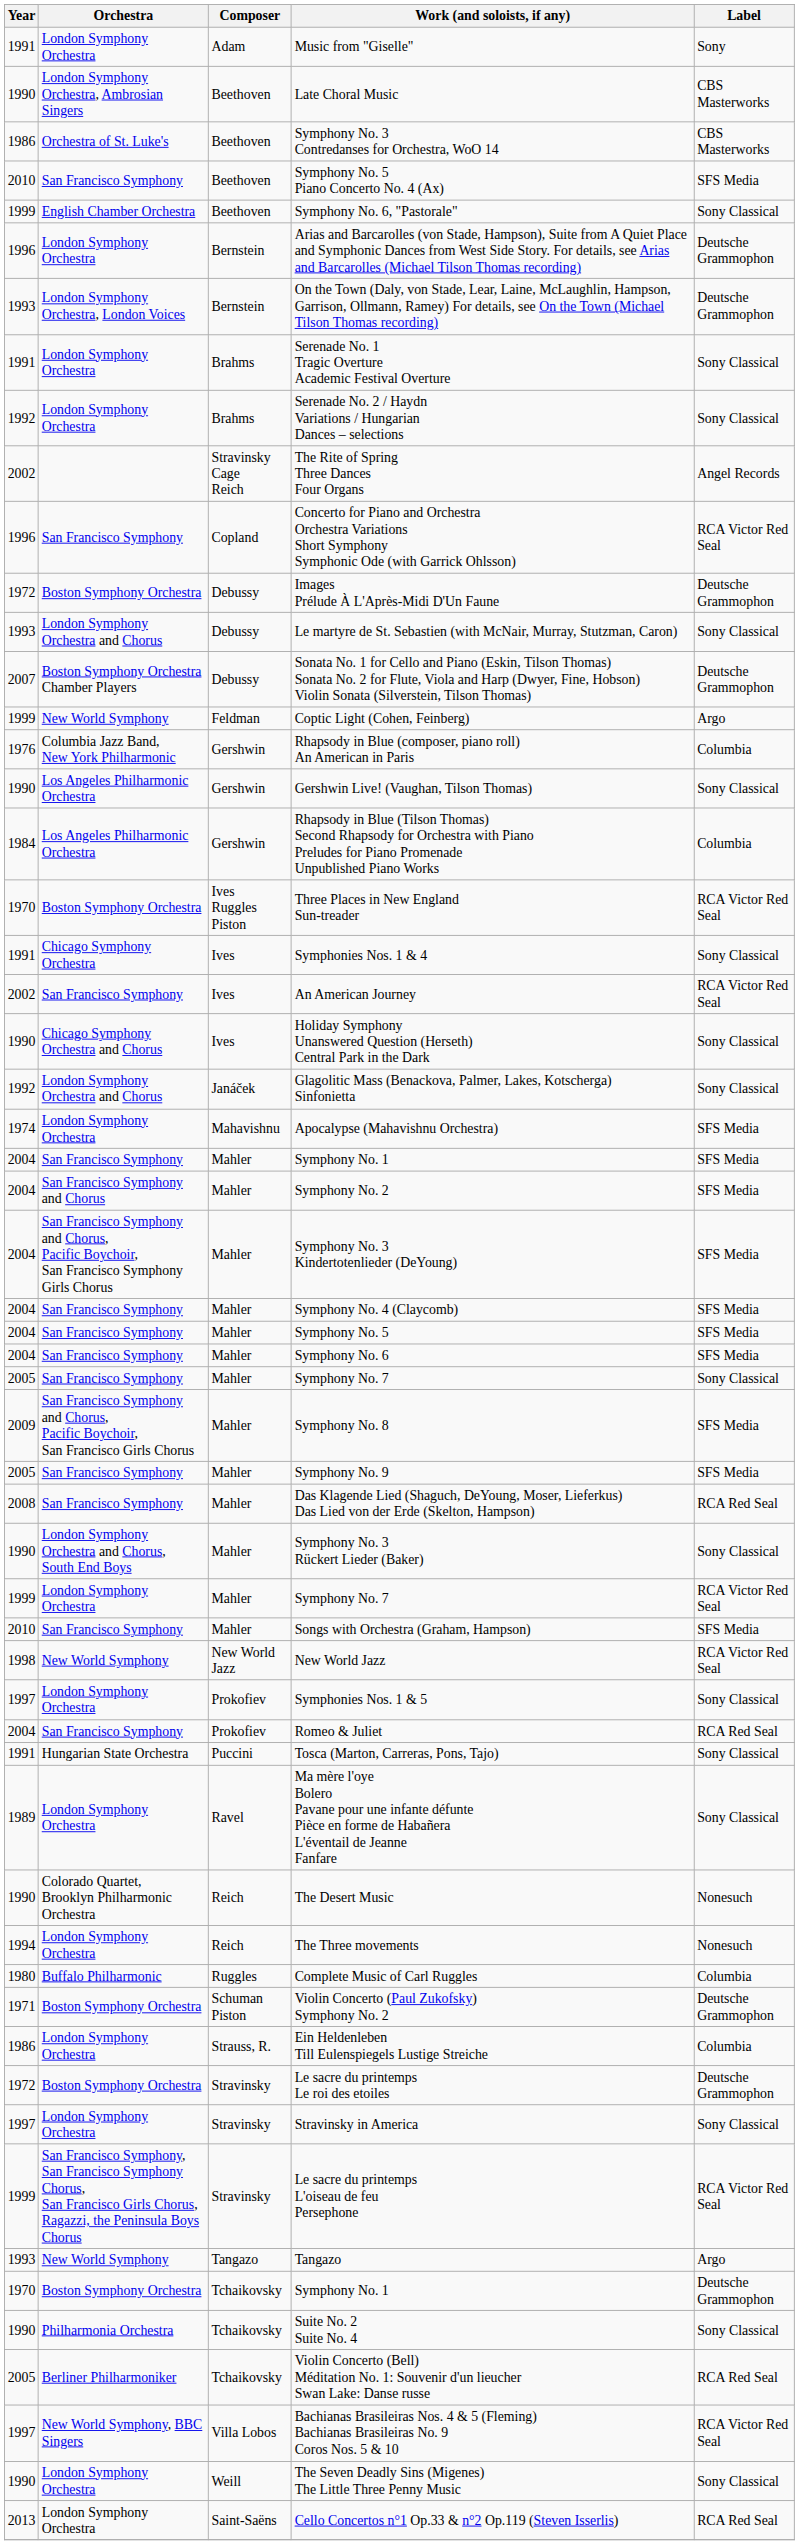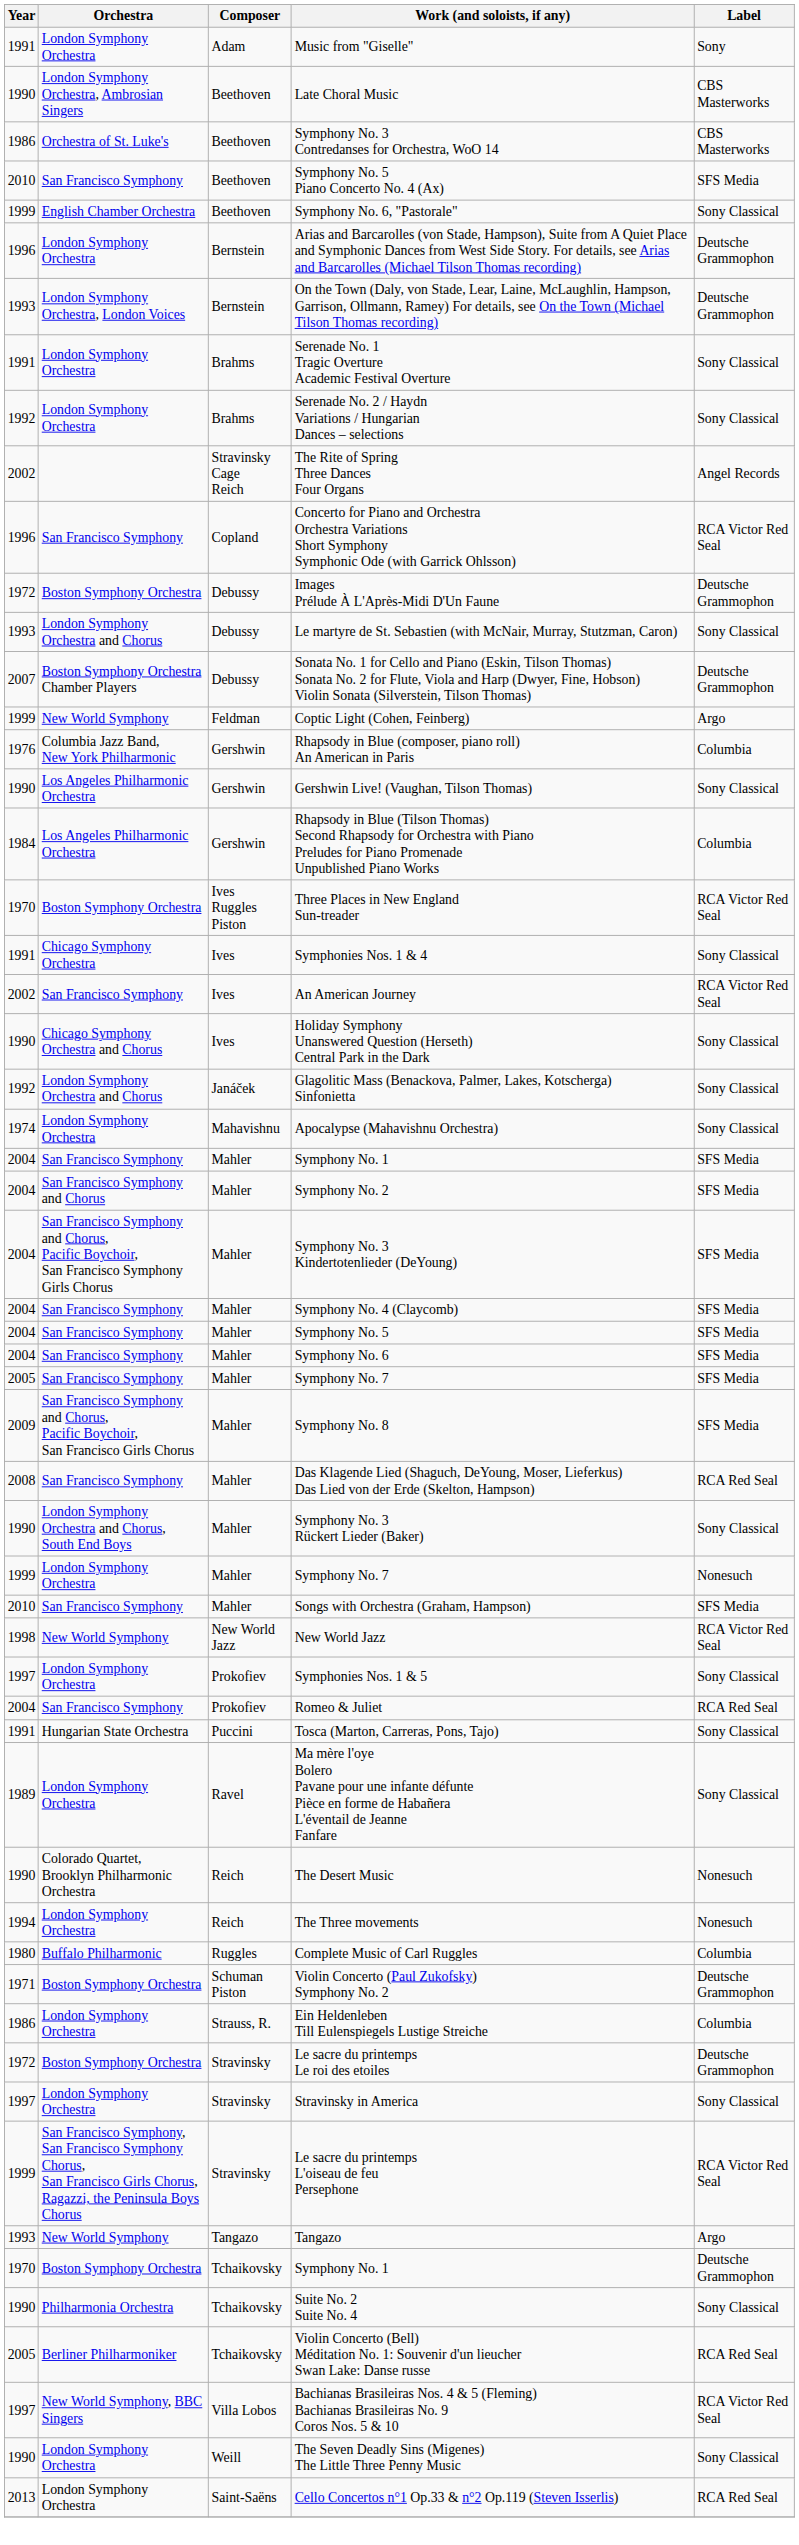Apocalypse (Mahavishnu Orchestra) | Label: SFS Media -> Sony Classical
2005 / Symphony No. 7 | Label: Sony Classical -> SFS Media
- row: 2005 | San Francisco Symphony | Mahler | Symphony No. 9 | SFS Media
1999 / Symphony No. 7 | Label: RCA Victor Red Seal -> Nonesuch
